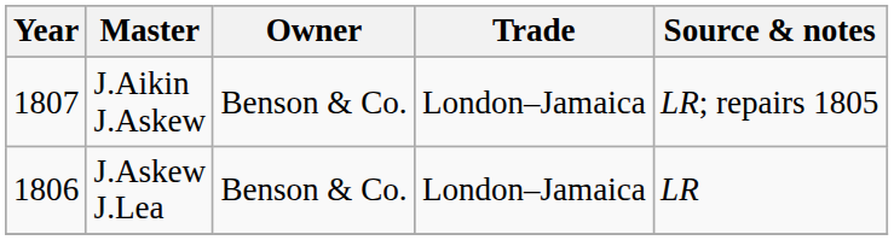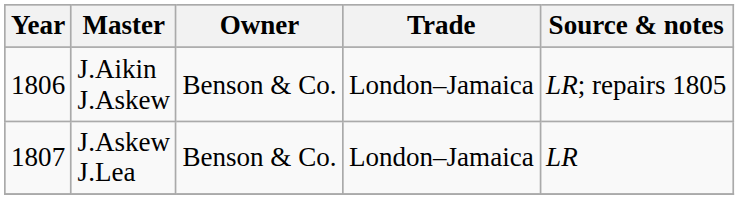J.Aikin J.Askew | Year: 1807 -> 1806
J.Askew J.Lea | Year: 1806 -> 1807
